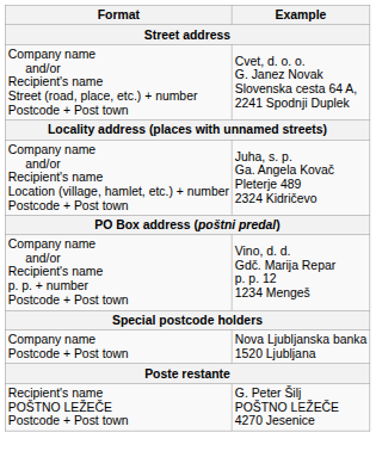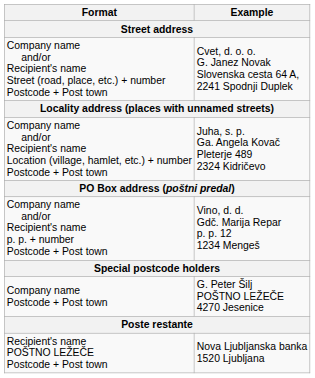Company name Postcode + Post town | Example: Nova Ljubljanska banka 1520 Ljubljana -> G. Peter Šilj POŠTNO LEŽEČE 4270 Jesenice
Recipient's name POŠTNO LEŽEČE Postcode + Post town | Example: G. Peter Šilj POŠTNO LEŽEČE 4270 Jesenice -> Nova Ljubljanska banka 1520 Ljubljana
